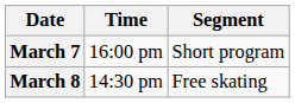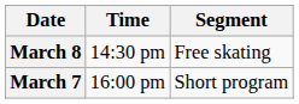rows swapped: March 7 <-> March 8
